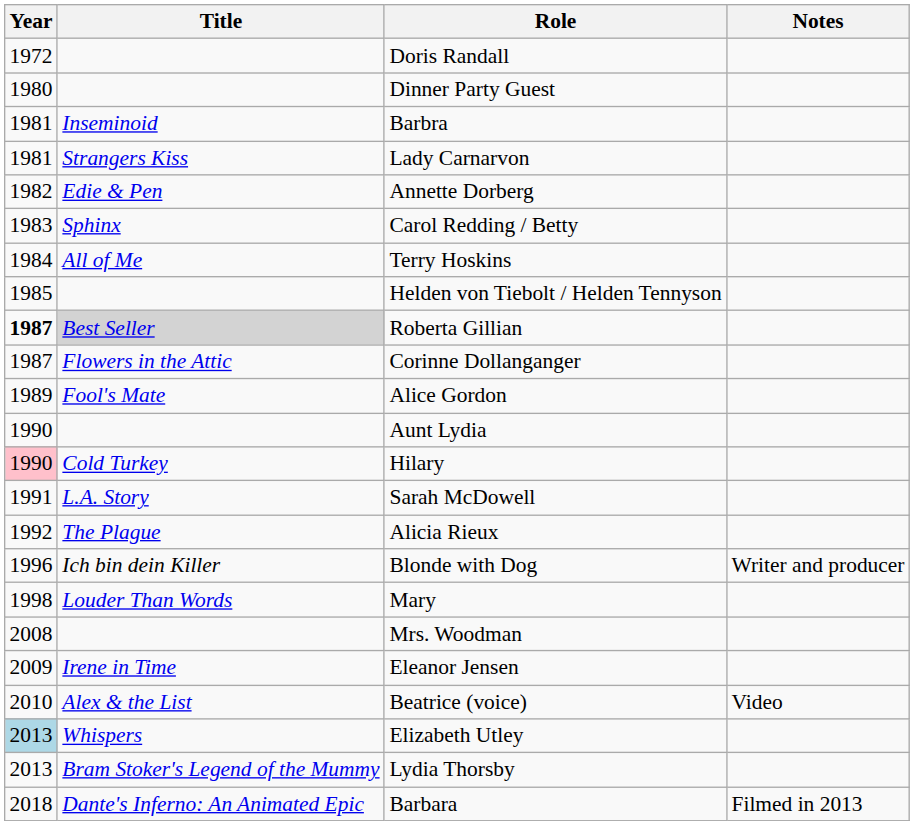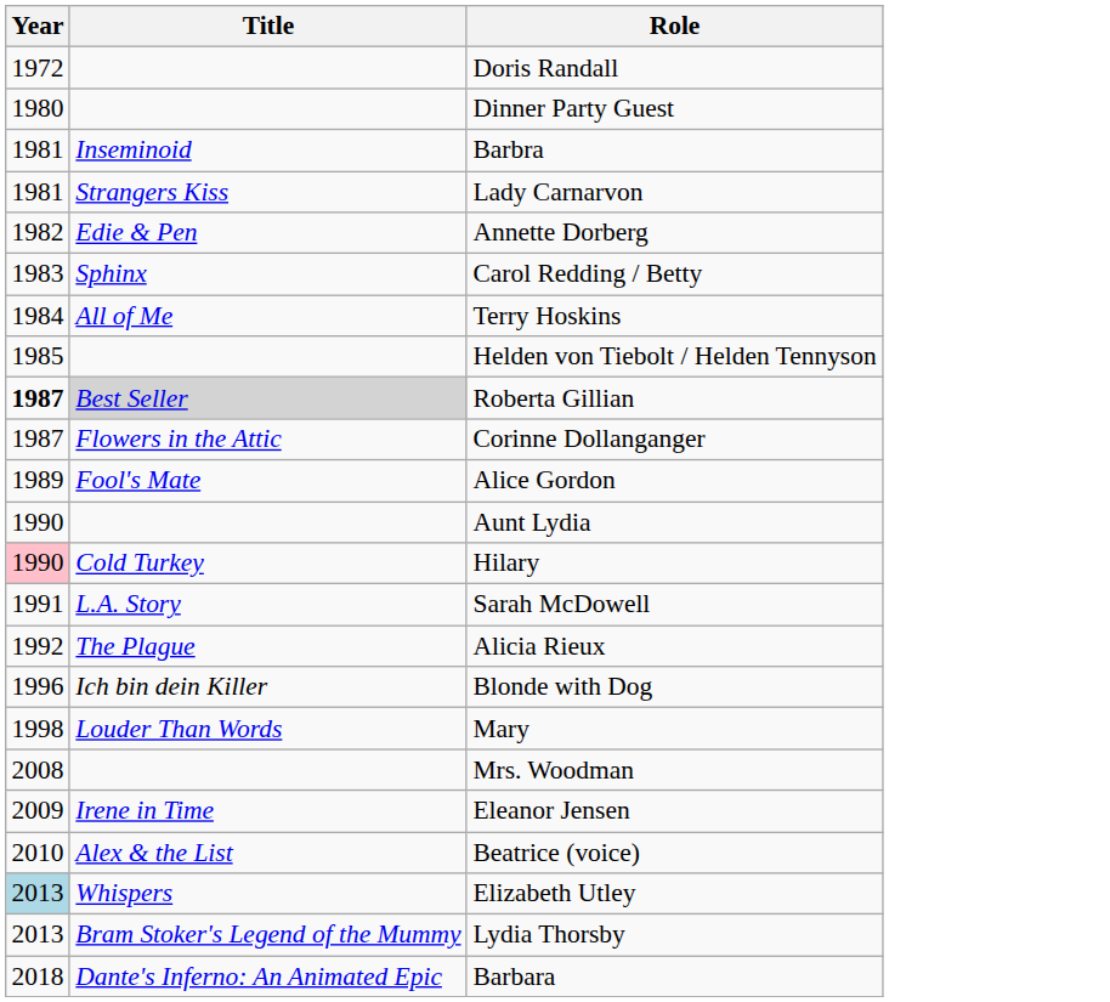- column: Notes | Writer and producer | Video | Filmed in 2013
